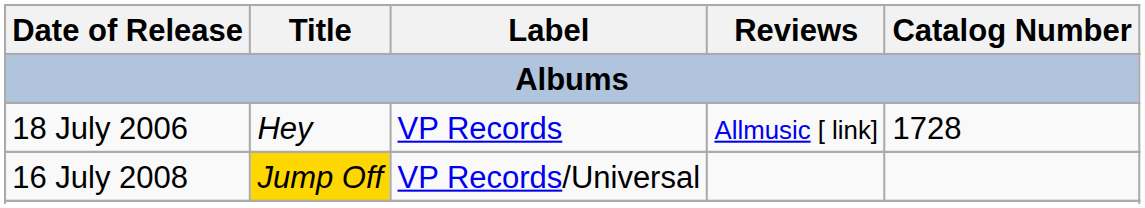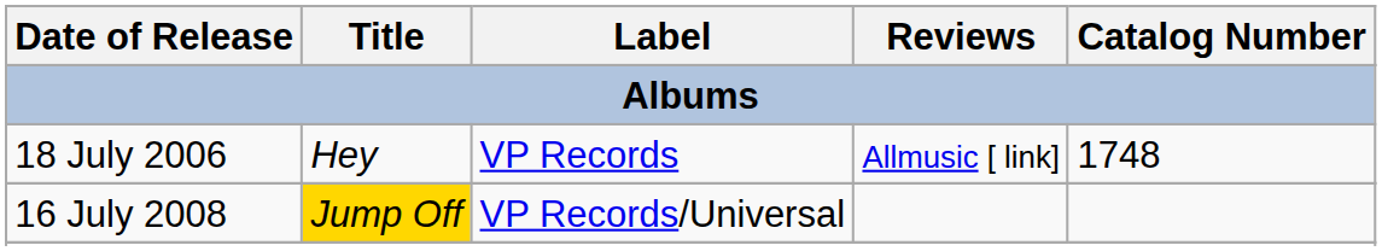18 July 2006 | Catalog Number: 1728 -> 1748
